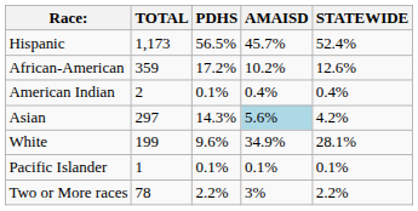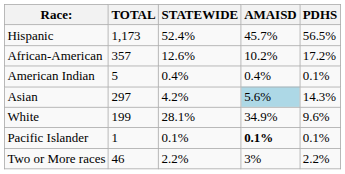columns swapped: PDHS <-> STATEWIDE
African-American | TOTAL: 359 -> 357
American Indian | TOTAL: 2 -> 5
Pacific Islander | AMAISD: normal -> bold
Two or More races | TOTAL: 78 -> 46
